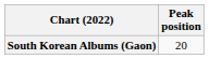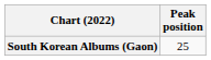South Korean Albums (Gaon) | Peak position: 20 -> 25
